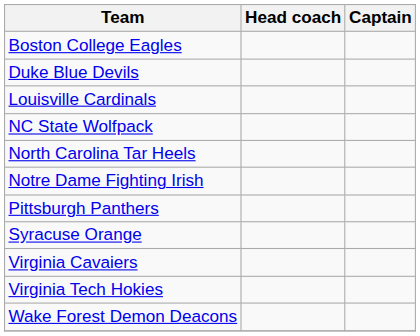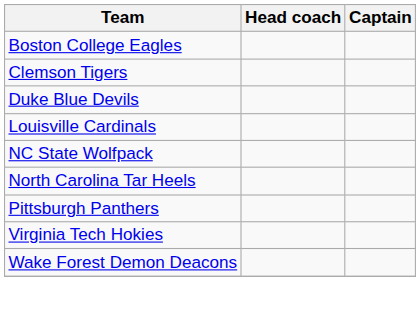+ row: Clemson Tigers
- row: Notre Dame Fighting Irish
- row: Syracuse Orange
- row: Virginia Cavaiers
